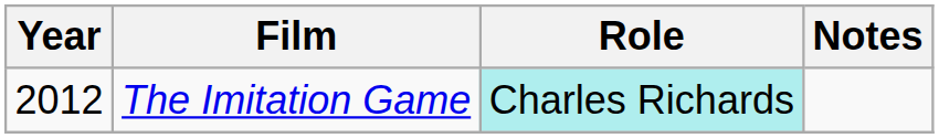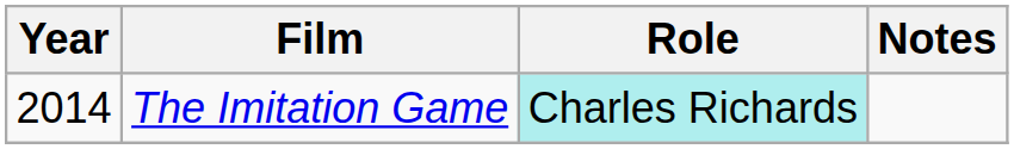The Imitation Game | Year: 2012 -> 2014
